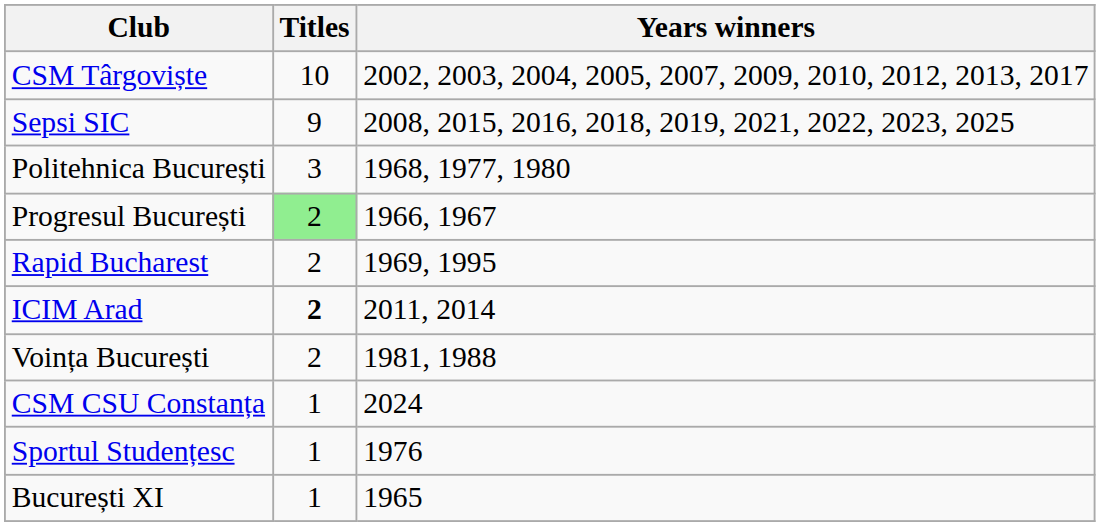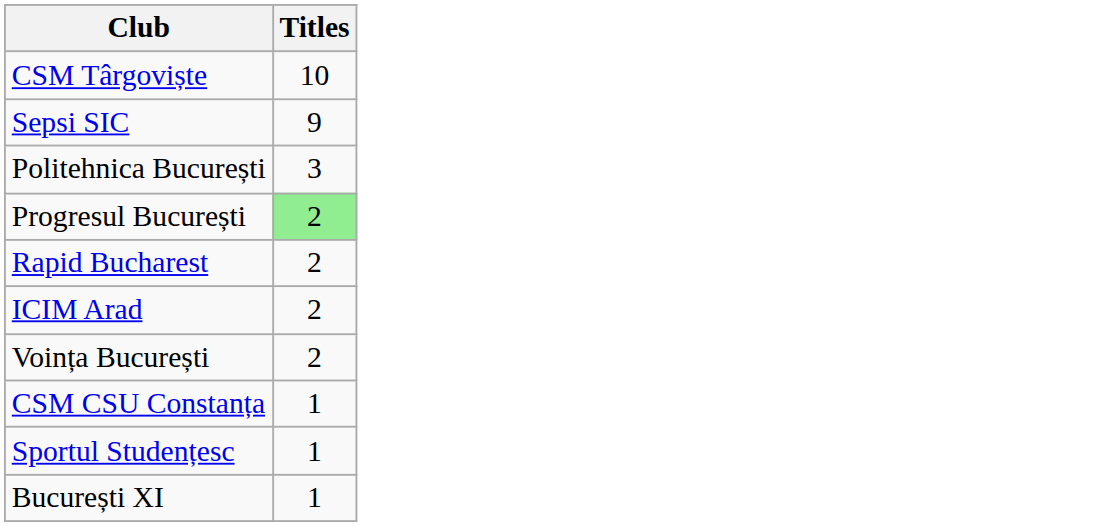- column: Years winners | 2002, 2003, 2004, 2005, 2007, 2009, 2010, 2012, 2013, 2017 | 2008, 2015, 2016, 2018, 2019, 2021, 2022, 2023, 2025 | 1968, 1977, 1980 | 1966, 1967 | 1969, 1995 | 2011, 2014 | 1981, 1988 | 2024 | 1976 | 1965
ICIM Arad | Titles: bold -> normal
